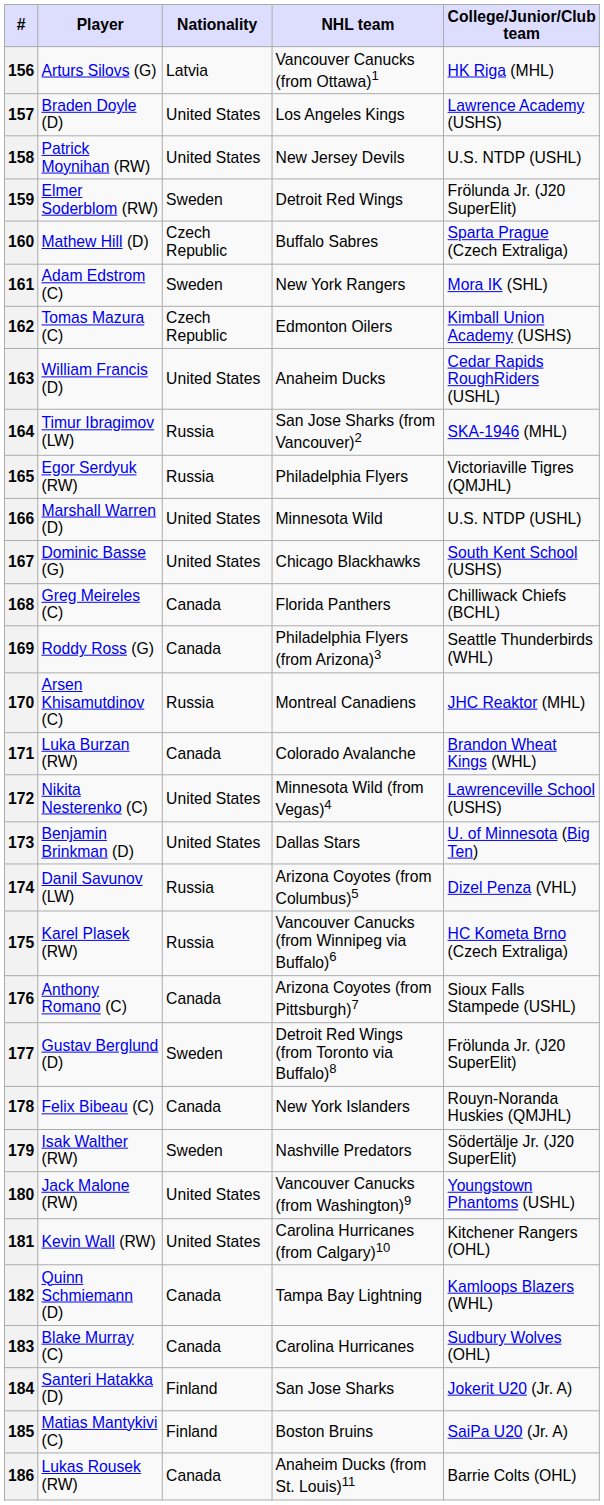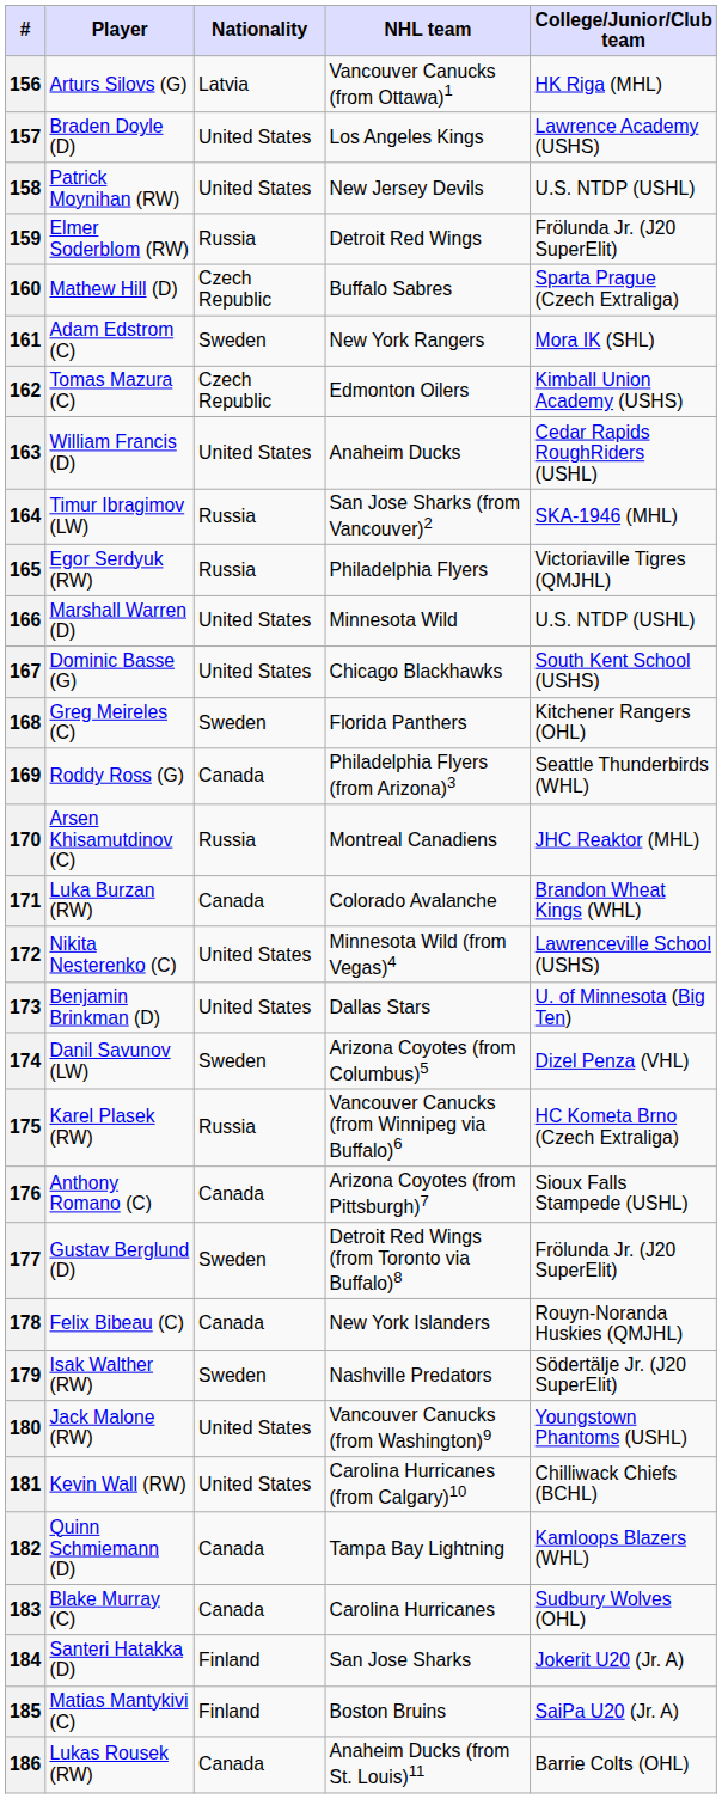159 | Nationality: Sweden -> Russia
168 | Nationality: Canada -> Sweden
168 | College/Junior/Club team: Chilliwack Chiefs (BCHL) -> Kitchener Rangers (OHL)
174 | Nationality: Russia -> Sweden
181 | College/Junior/Club team: Kitchener Rangers (OHL) -> Chilliwack Chiefs (BCHL)
